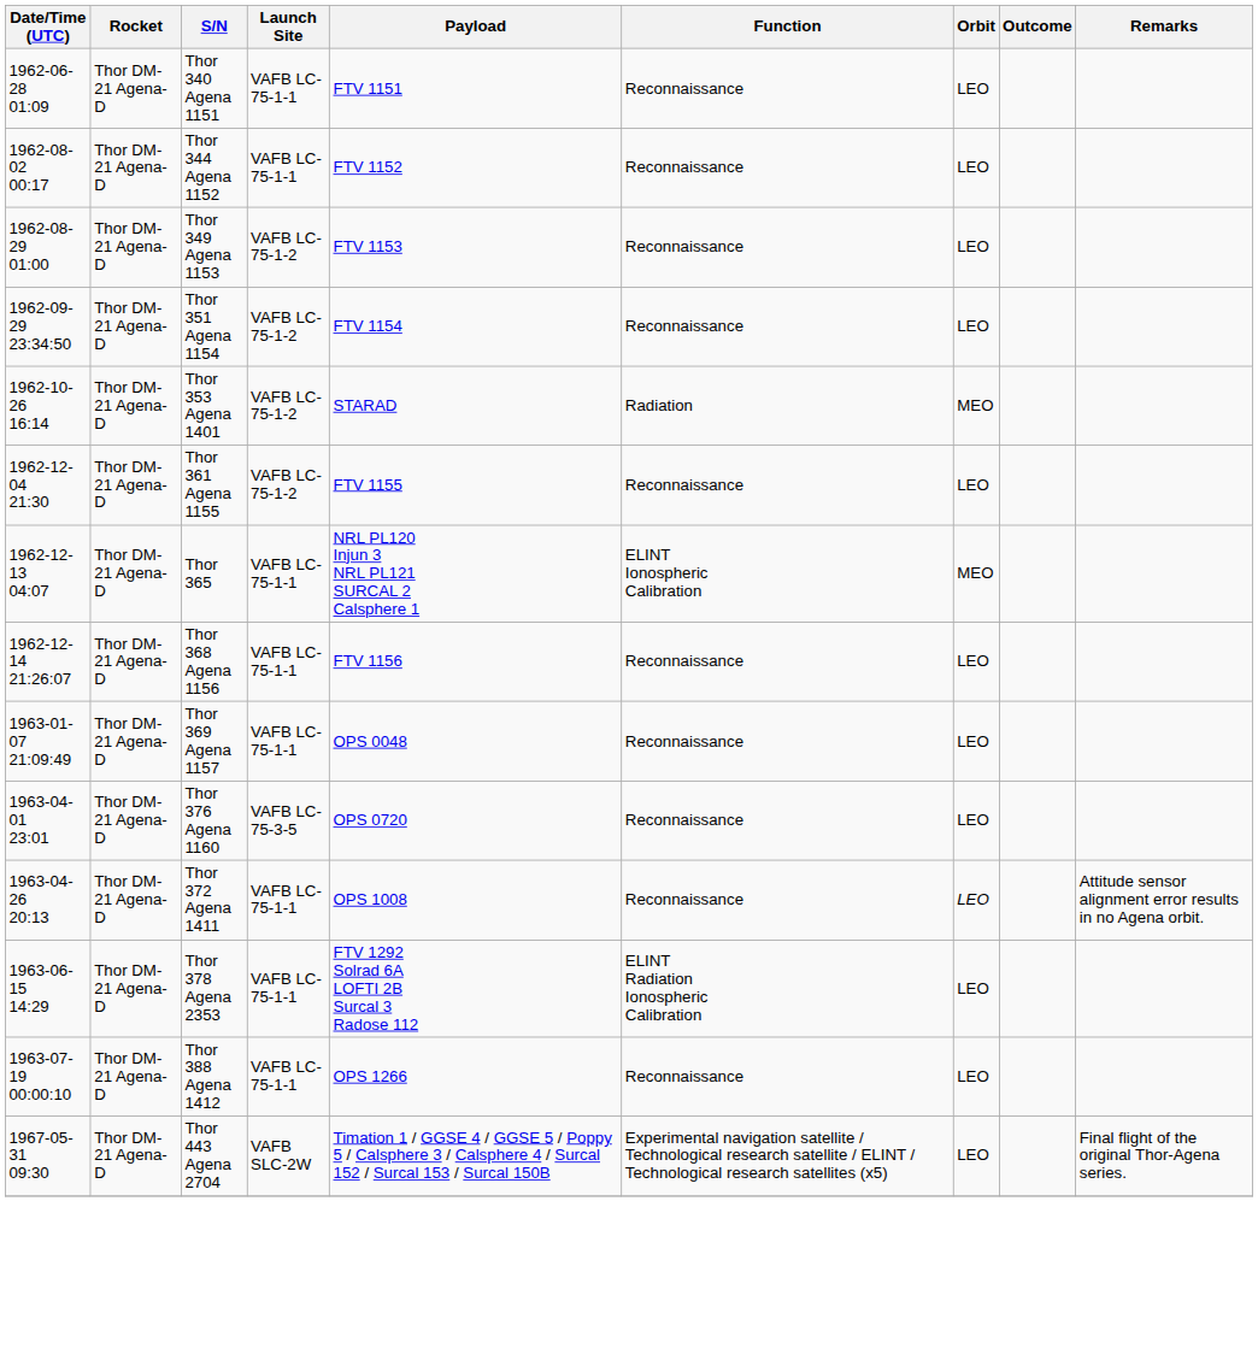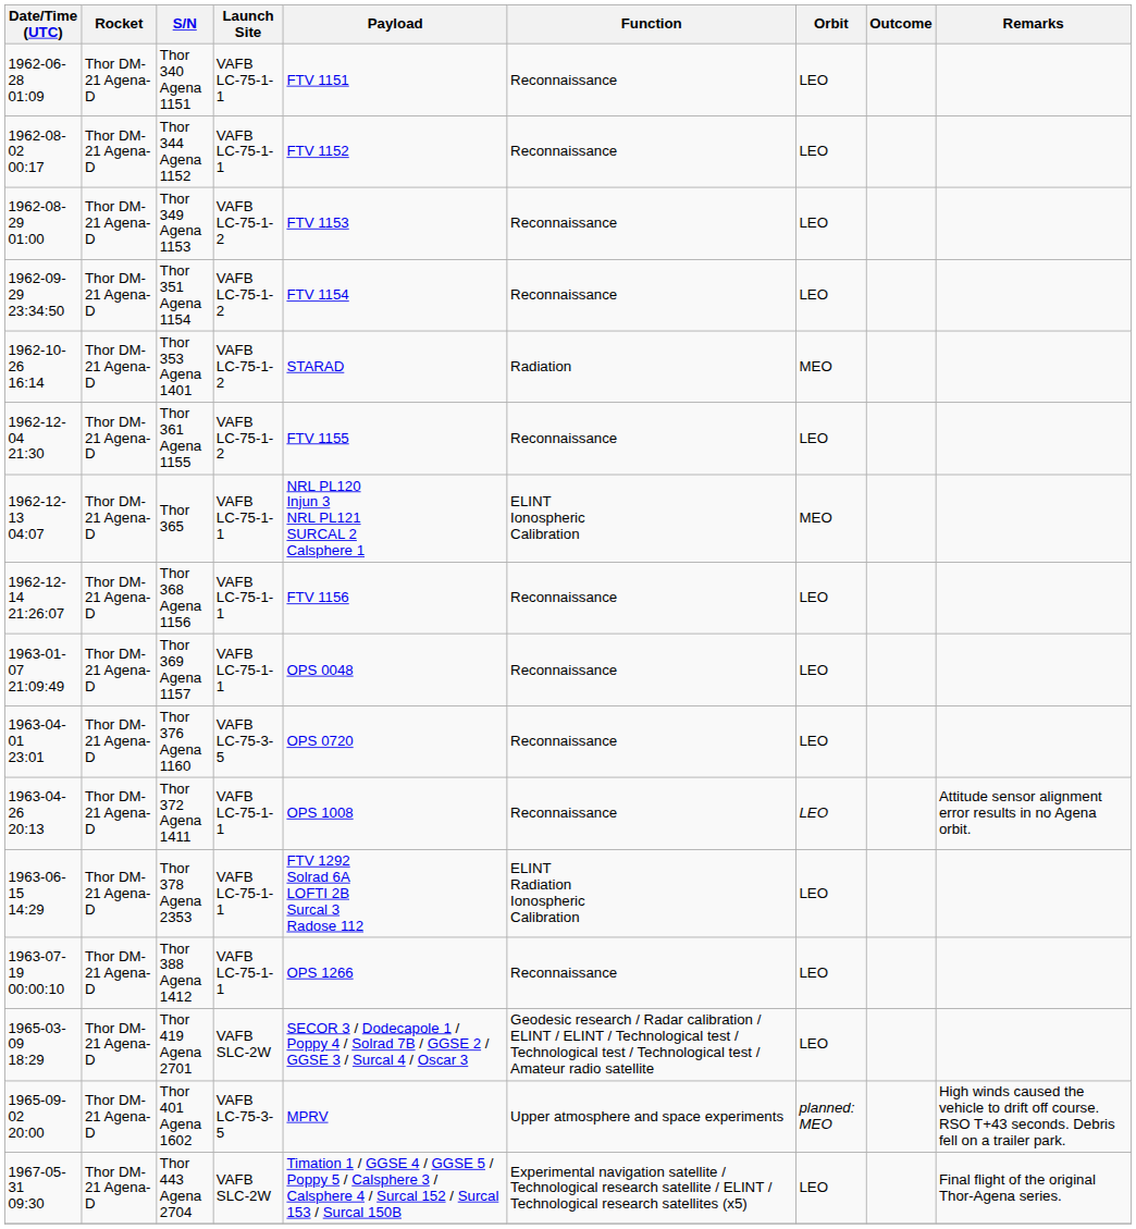+ row: 1965-03-09 18:29 | Thor DM-21 Agena-D | Thor 419 Agena 2701 | VAFB SLC-2W | SECOR 3 / Dodecapole 1 / Poppy 4 / Solrad 7B / GGSE 2 / GGSE 3 / Surcal 4 / Oscar 3 | Geodesic research / Radar calibration / ELINT / ELINT / Technological test / Technological test / Technological test / Amateur radio satellite | LEO
+ row: 1965-09-02 20:00 | Thor DM-21 Agena-D | Thor 401 Agena 1602 | VAFB LC-75-3-5 | MPRV | Upper atmosphere and space experiments | planned: MEO | High winds caused the vehicle to drift off course. RSO T+43 seconds. Debris fell on a trailer park.
